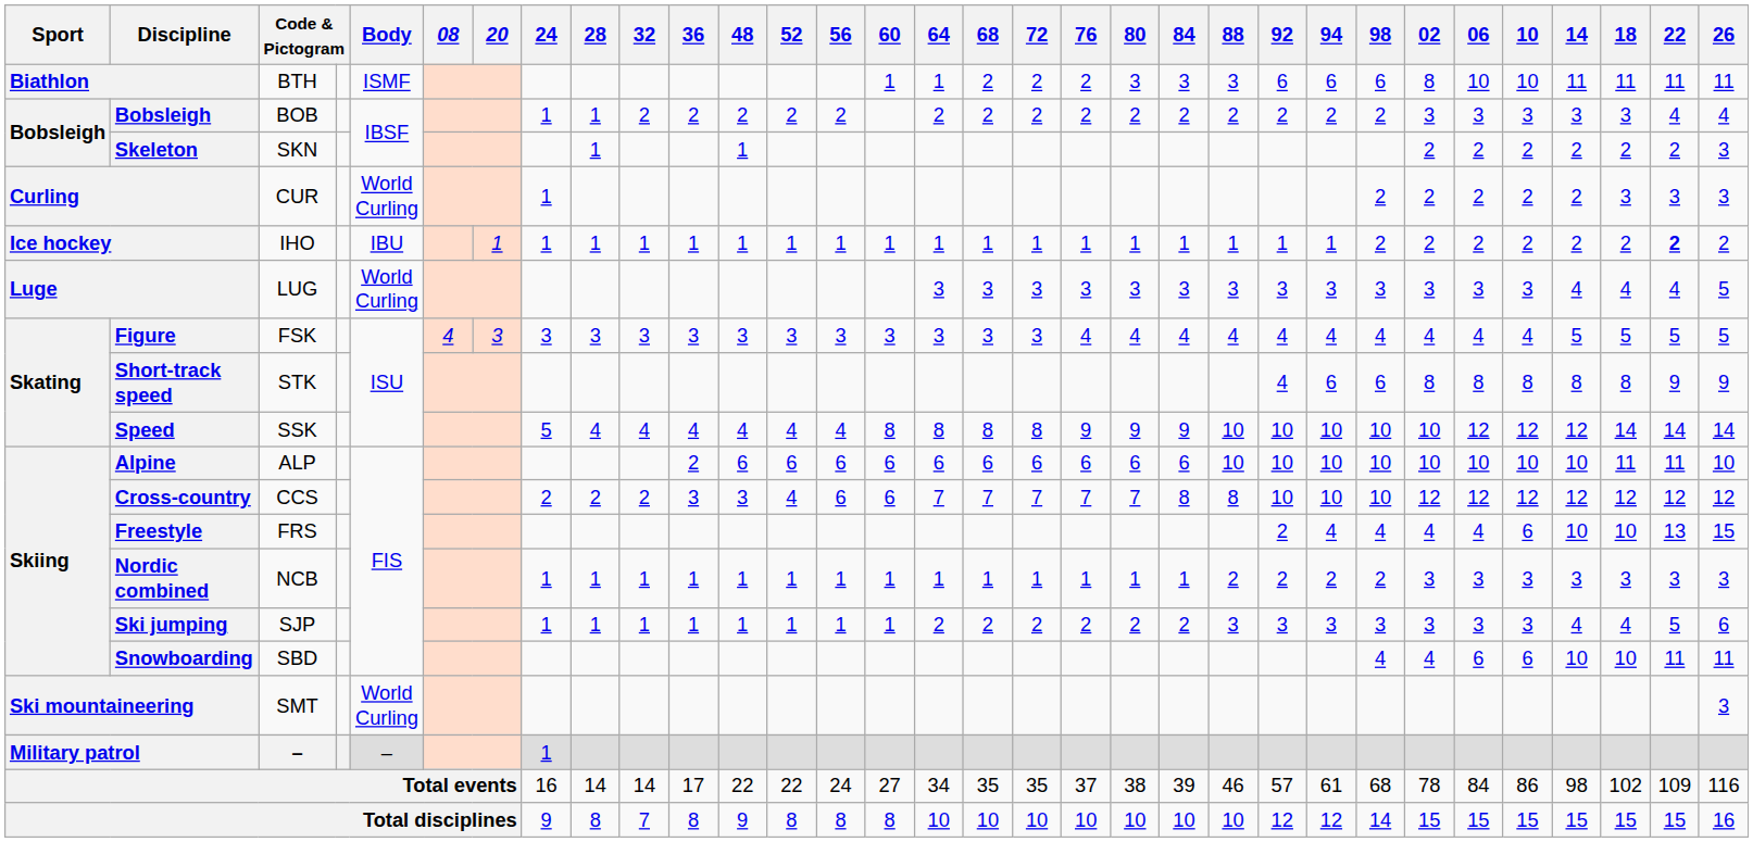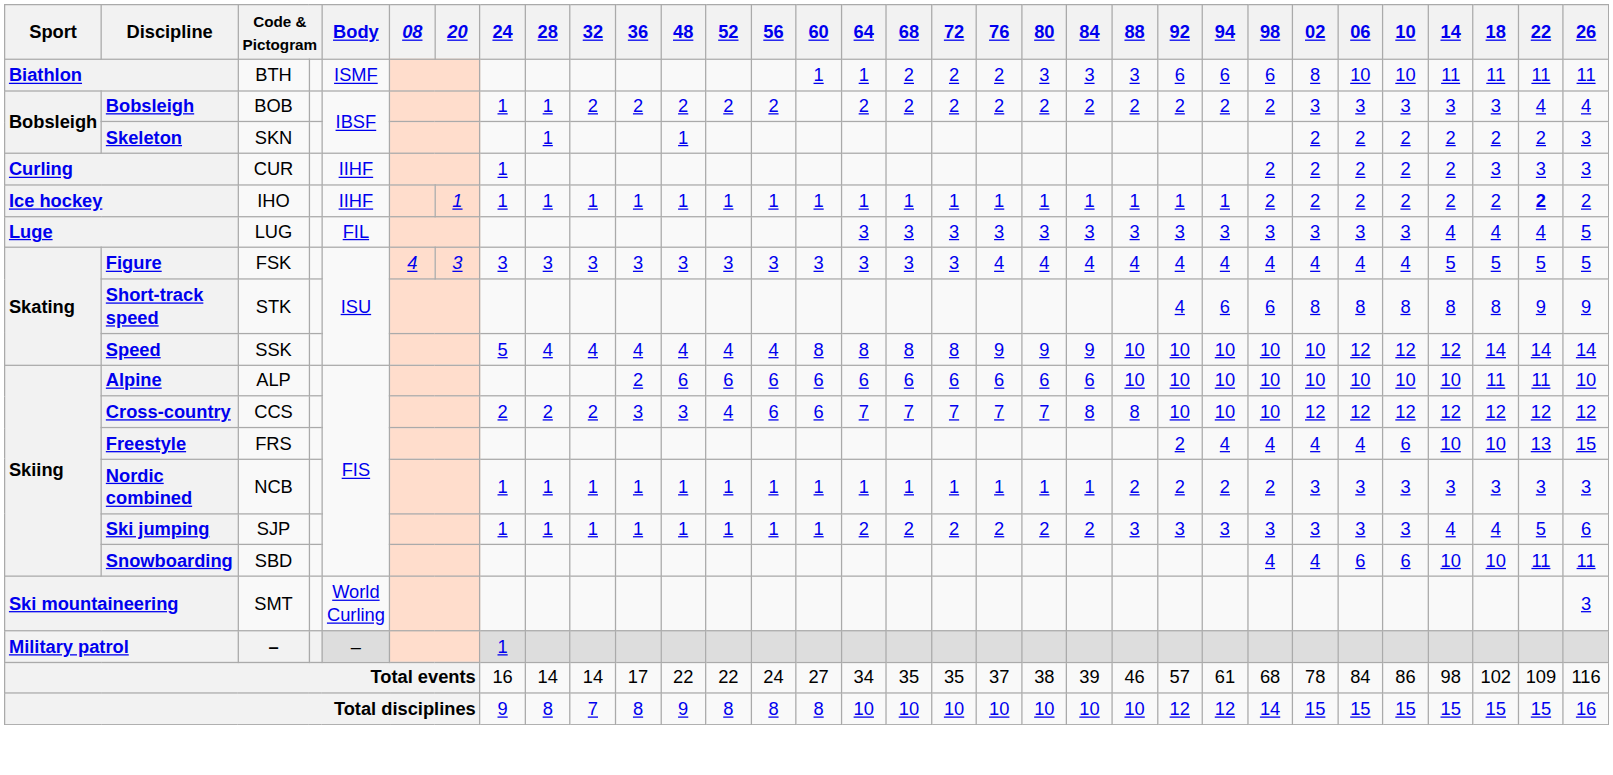Curling | Body: World Curling -> IIHF
Ice hockey | Body: IBU -> IIHF
Luge | Body: World Curling -> FIL
